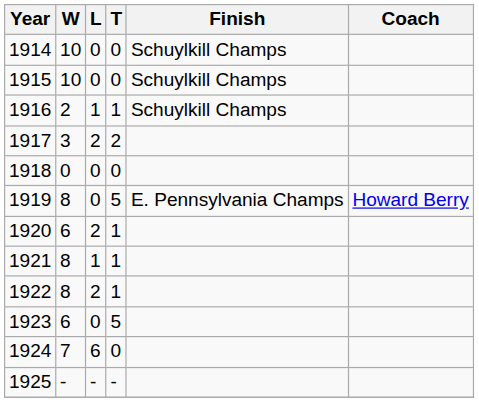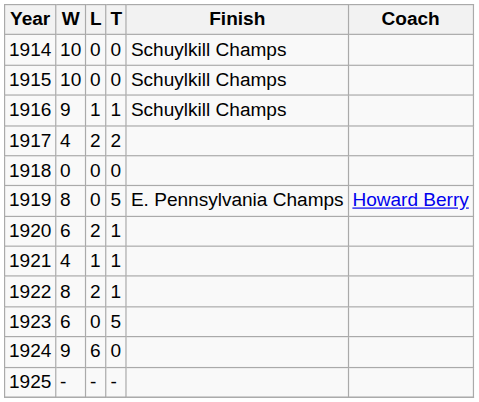1916 | W: 2 -> 9
1917 | W: 3 -> 4
1921 | W: 8 -> 4
1924 | W: 7 -> 9
